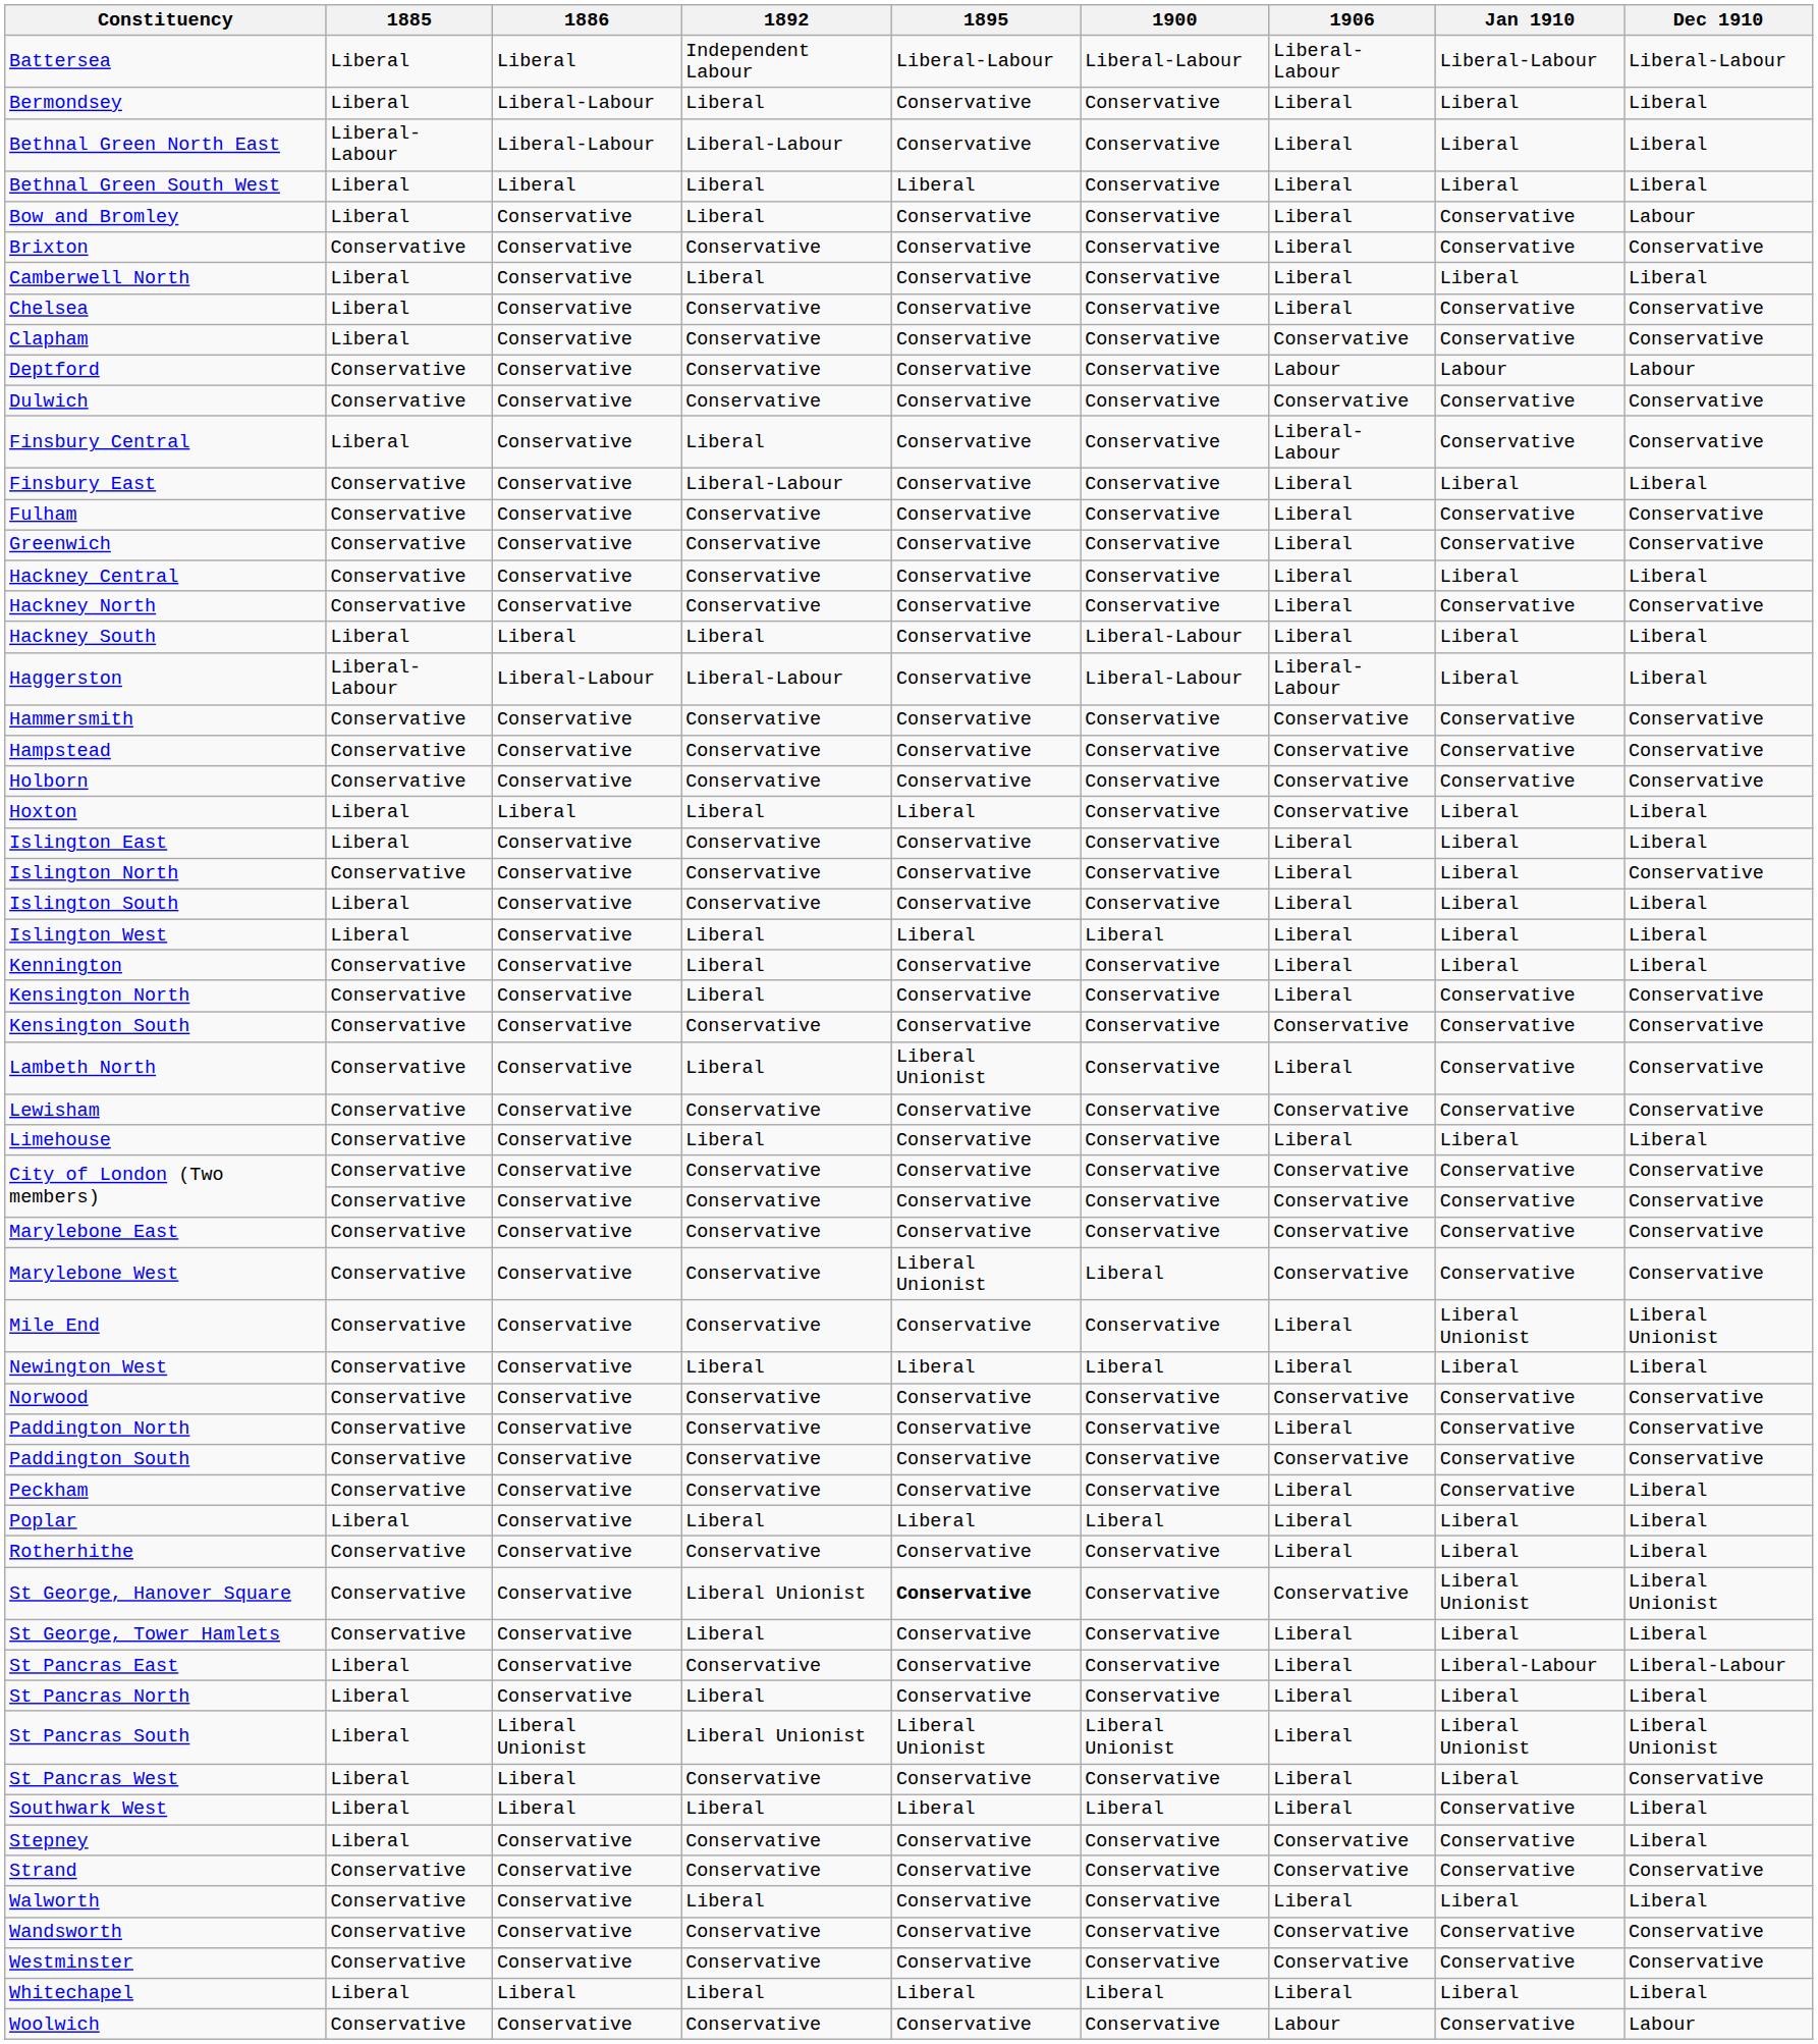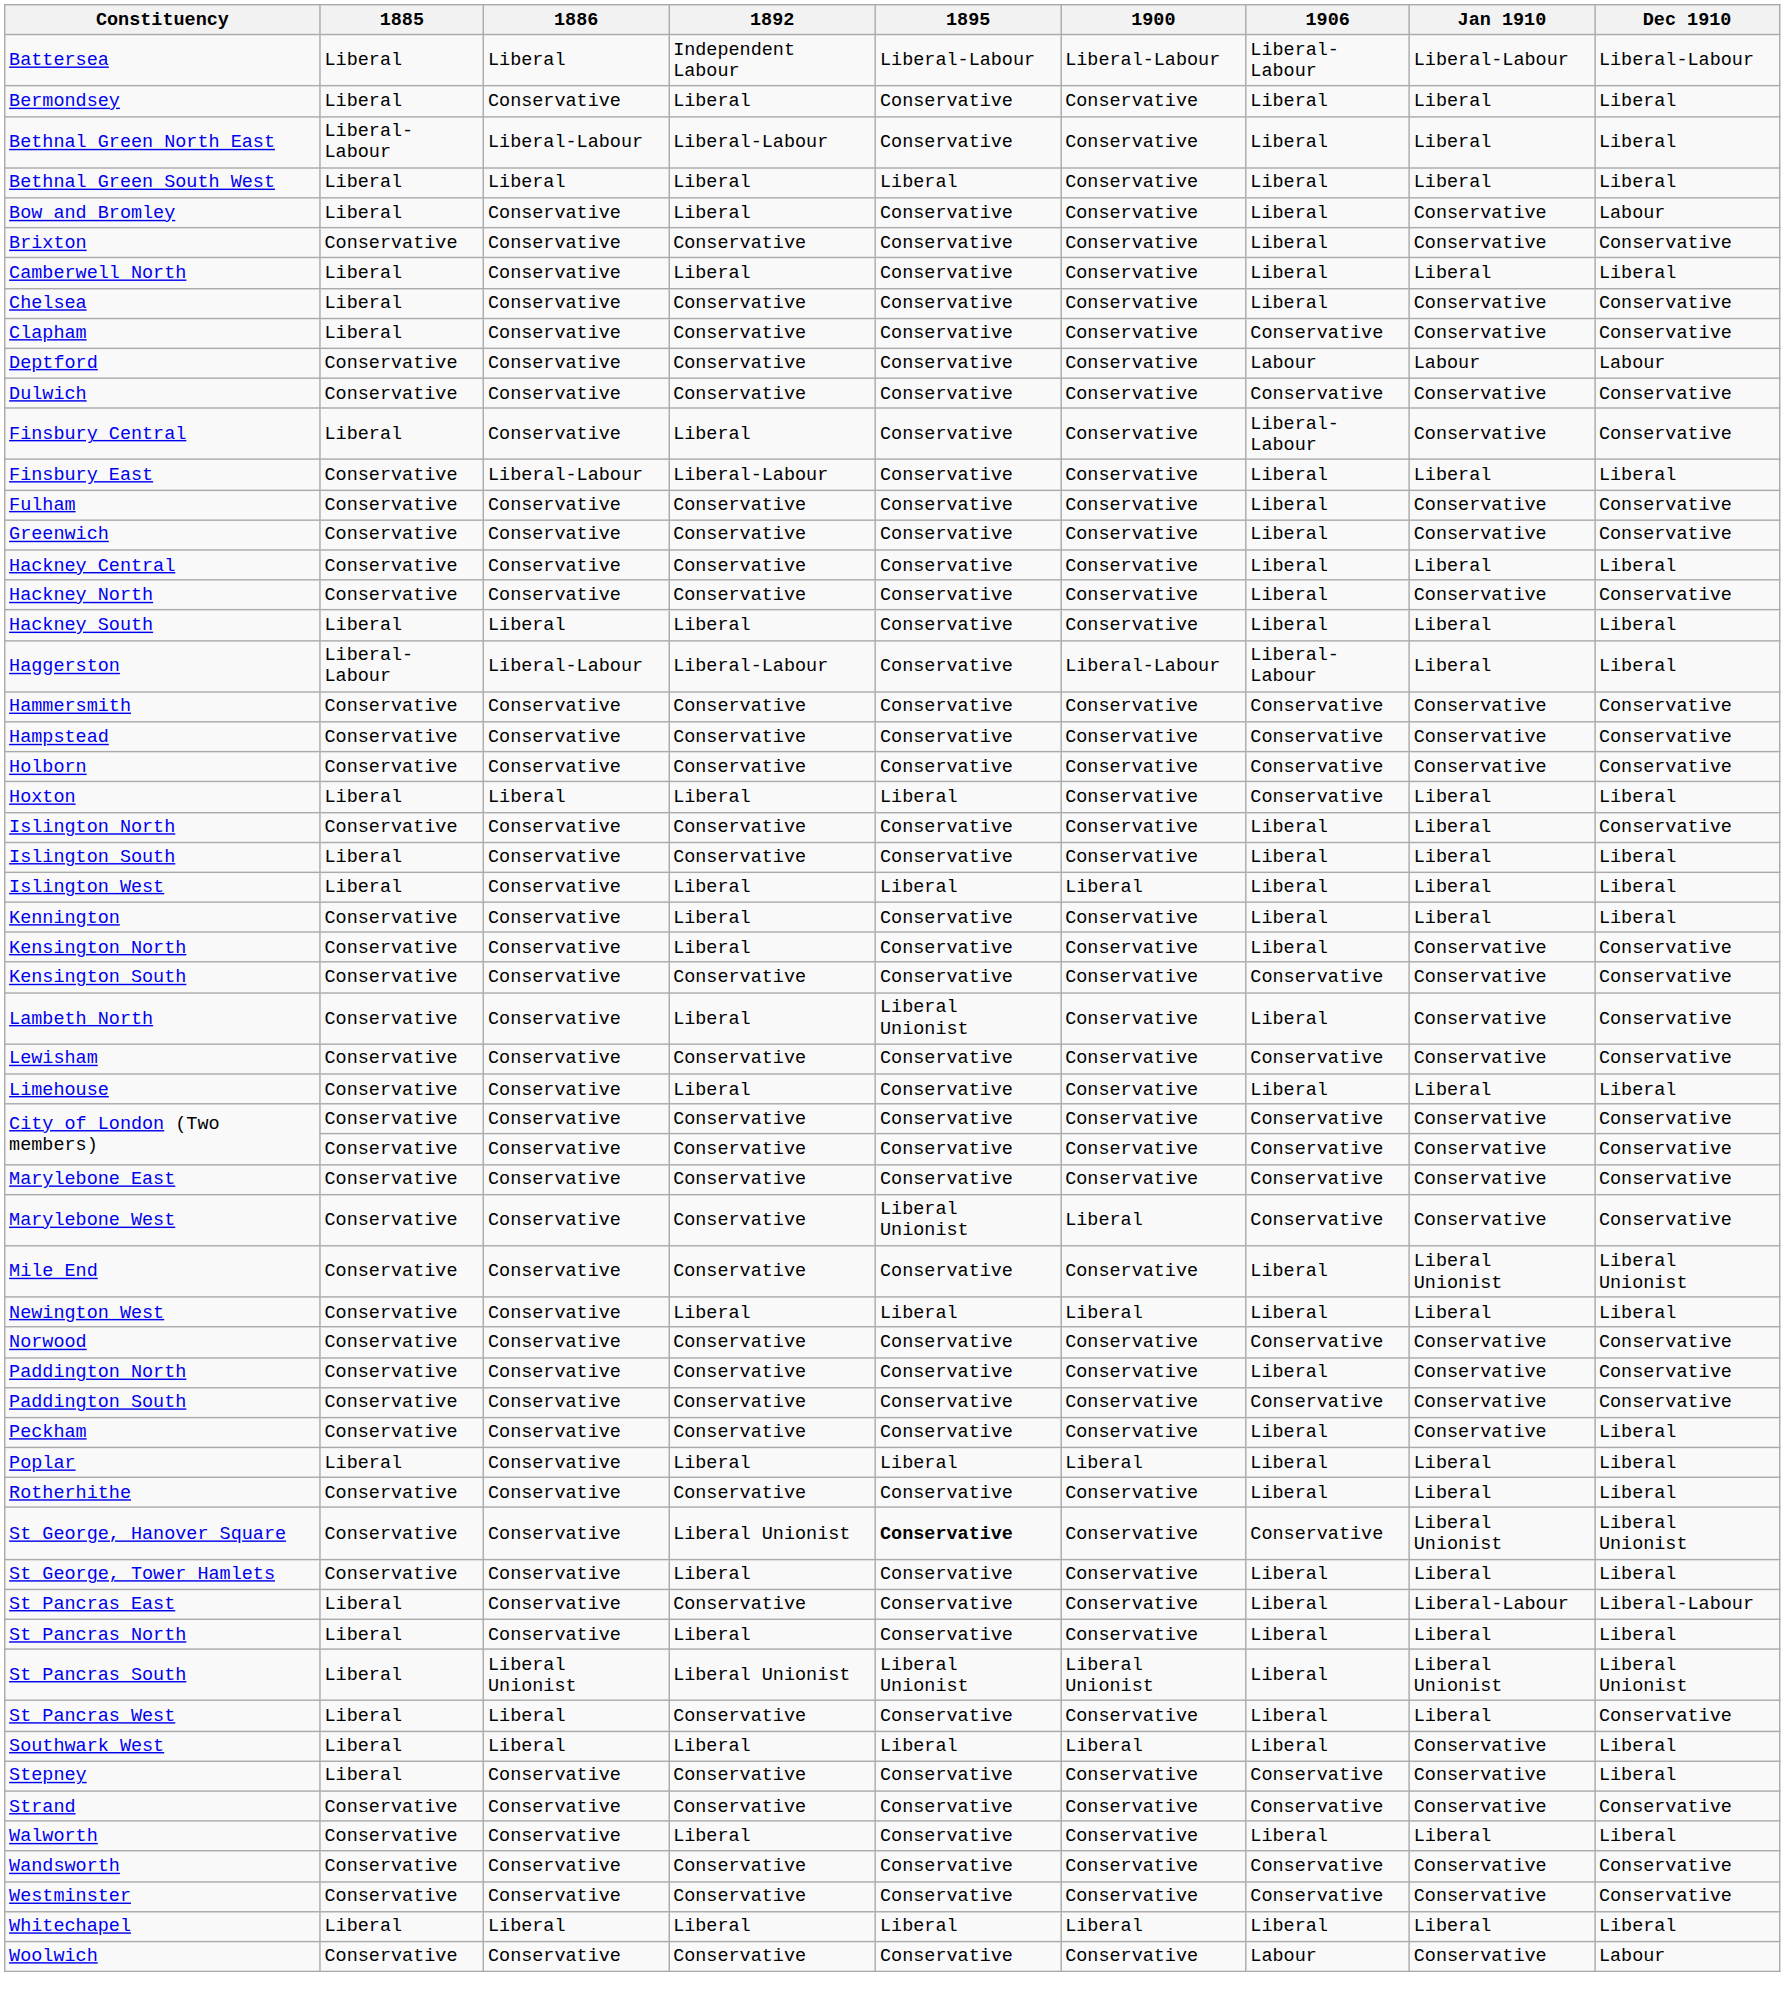Bermondsey | 1886: Liberal-Labour -> Conservative
Finsbury East | 1886: Conservative -> Liberal-Labour
Hackney South | 1900: Liberal-Labour -> Conservative
- row: Islington East | Liberal | Conservative | Conservative | Conservative | Conservative | Liberal | Liberal | Liberal
